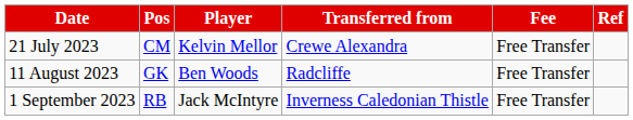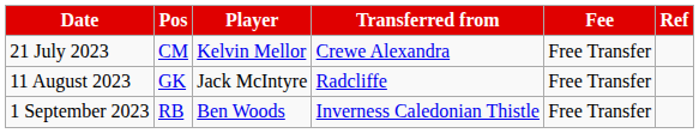11 August 2023 | Player: Ben Woods -> Jack McIntyre
1 September 2023 | Player: Jack McIntyre -> Ben Woods
